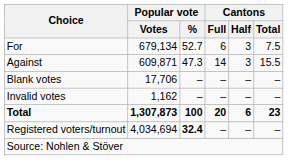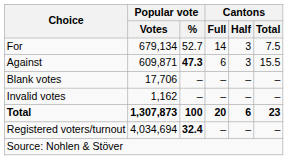For | Cantons / Full: 6 -> 14
Against | Popular vote / %: normal -> bold
Against | Cantons / Full: 14 -> 6
